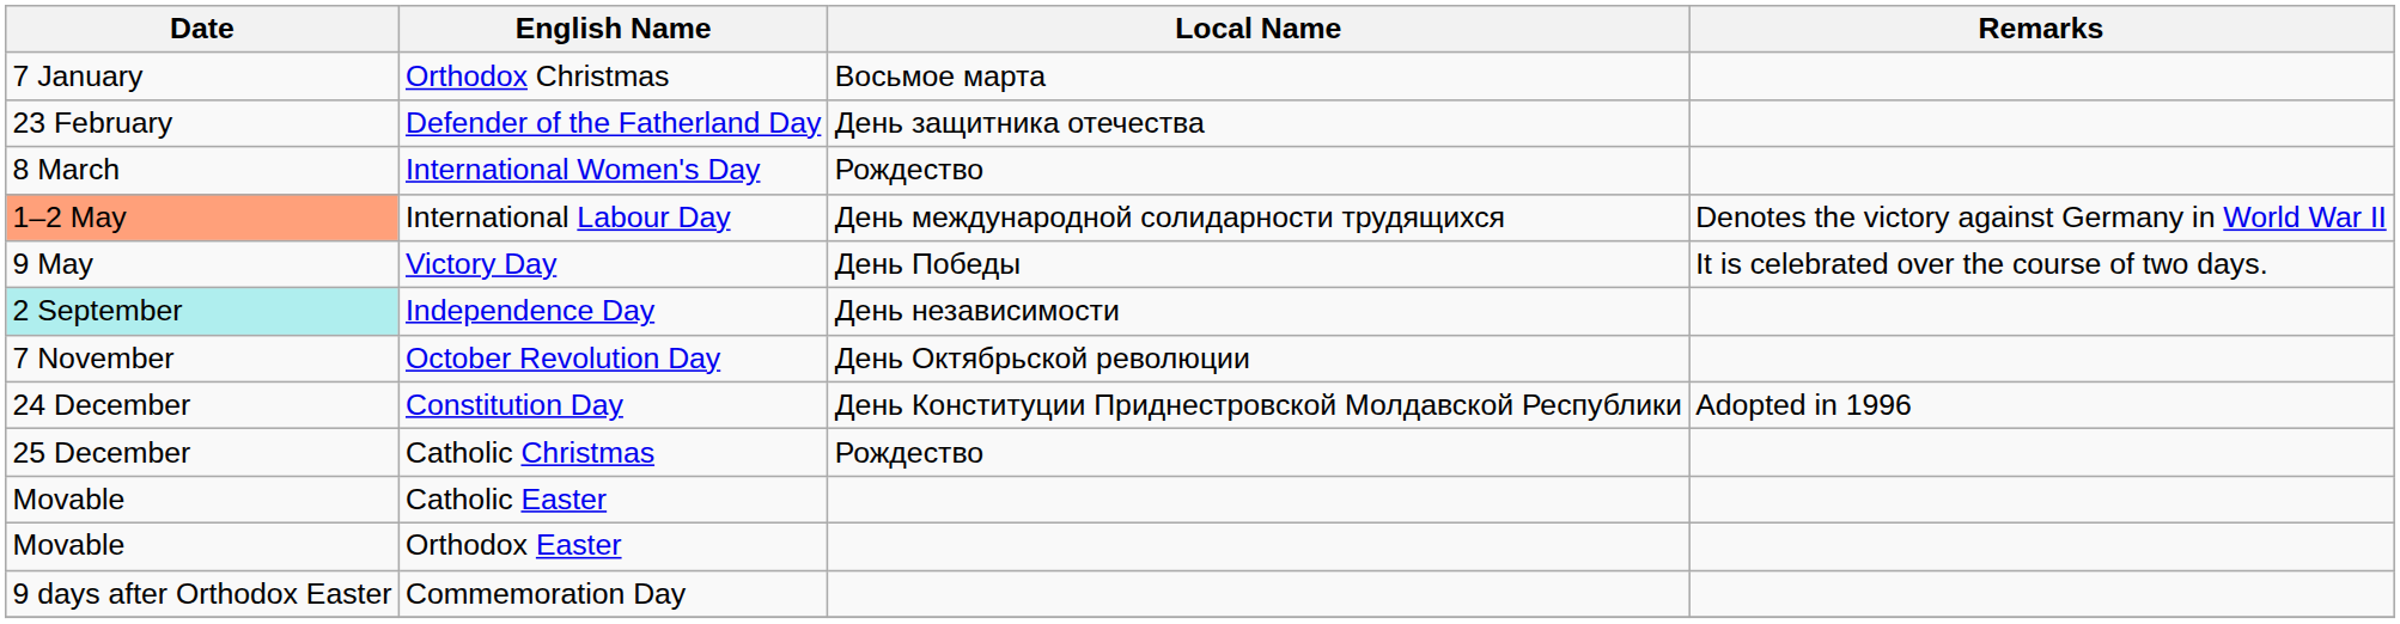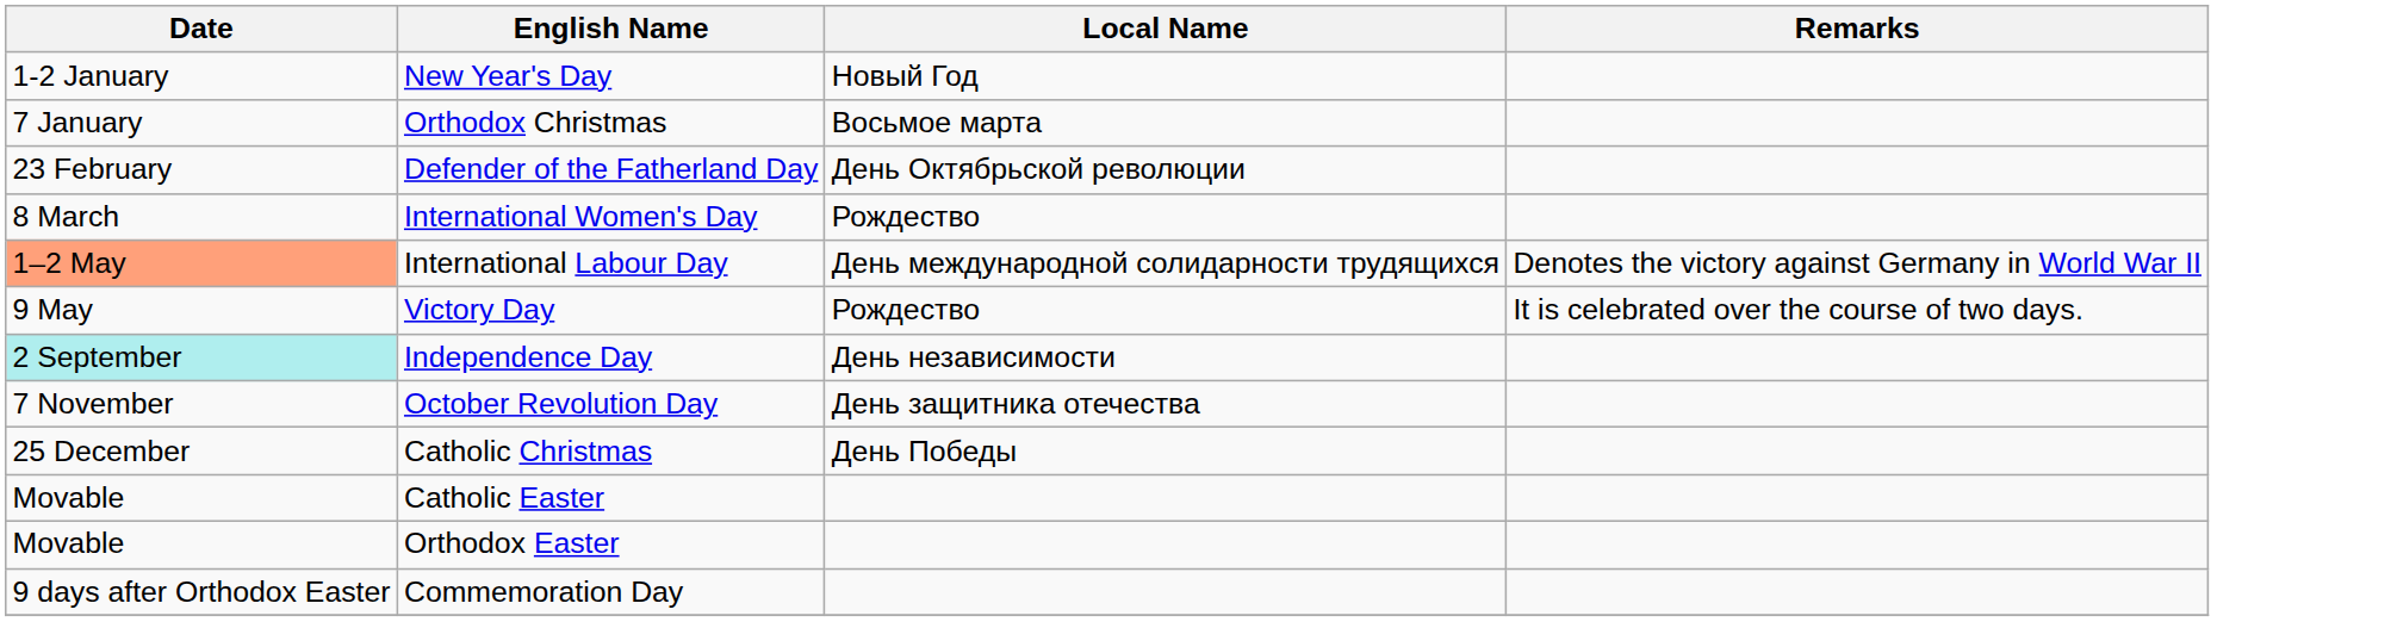+ row: 1-2 January | New Year's Day | Новый Год
Defender of the Fatherland Day | Local Name: День защитника отечества -> День Октябрьской революции
Victory Day | Local Name: День Победы -> Рождество
October Revolution Day | Local Name: День Октябрьской революции -> День защитника отечества
- row: 24 December | Constitution Day | День Конституции Приднестровской Молдавской Республики | Adopted in 1996
Catholic Christmas | Local Name: Рождество -> День Победы
